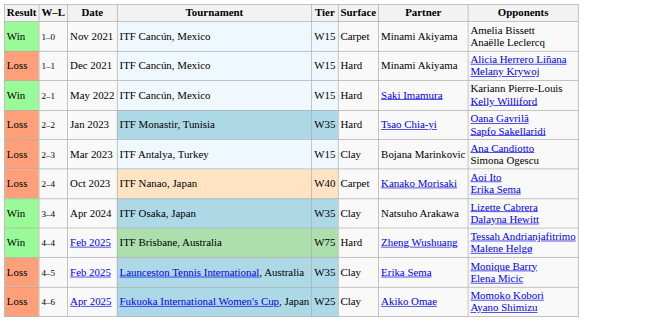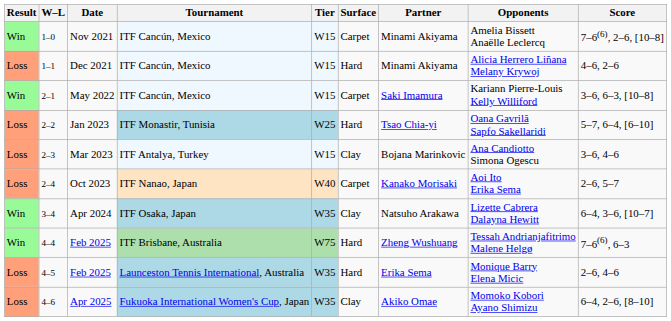+ column: Score | 7–6(6), 2–6, [10–8] | 4–6, 2–6 | 3–6, 6–3, [10–8] | 5–7, 6–4, [6–10] | 3–6, 4–6 | 2–6, 5–7 | 6–4, 3–6, [10–7] | 7–6(6), 6–3 | 2–6, 4–6 | 6–4, 2–6, [8–10]
May 2022 | Surface: Hard -> Carpet
Jan 2023 | Tier: W35 -> W25
4–5 / Feb 2025 | Surface: Clay -> Hard
Apr 2025 | Tier: W25 -> W35
